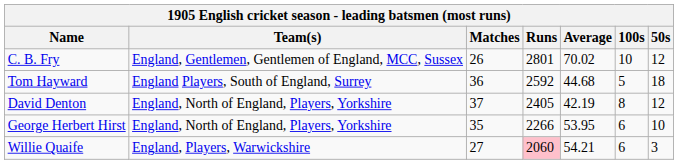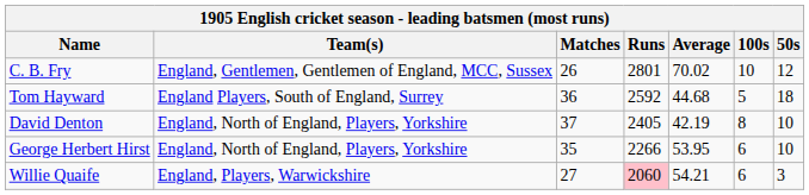David Denton | 50s: 12 -> 10
